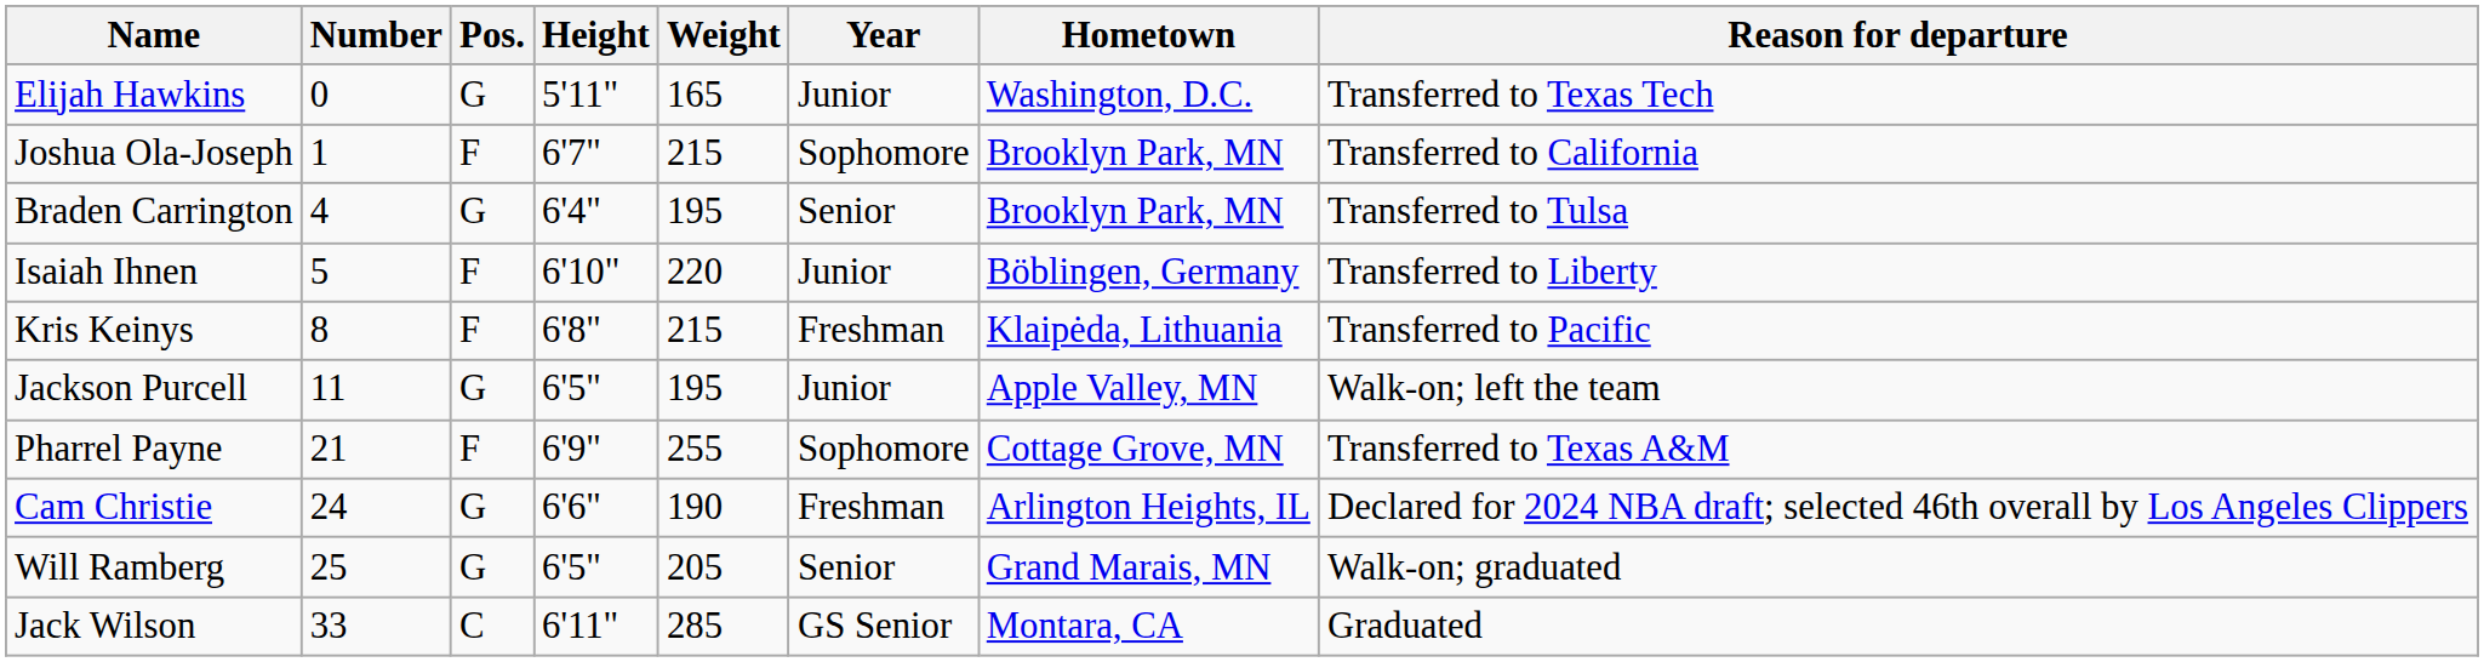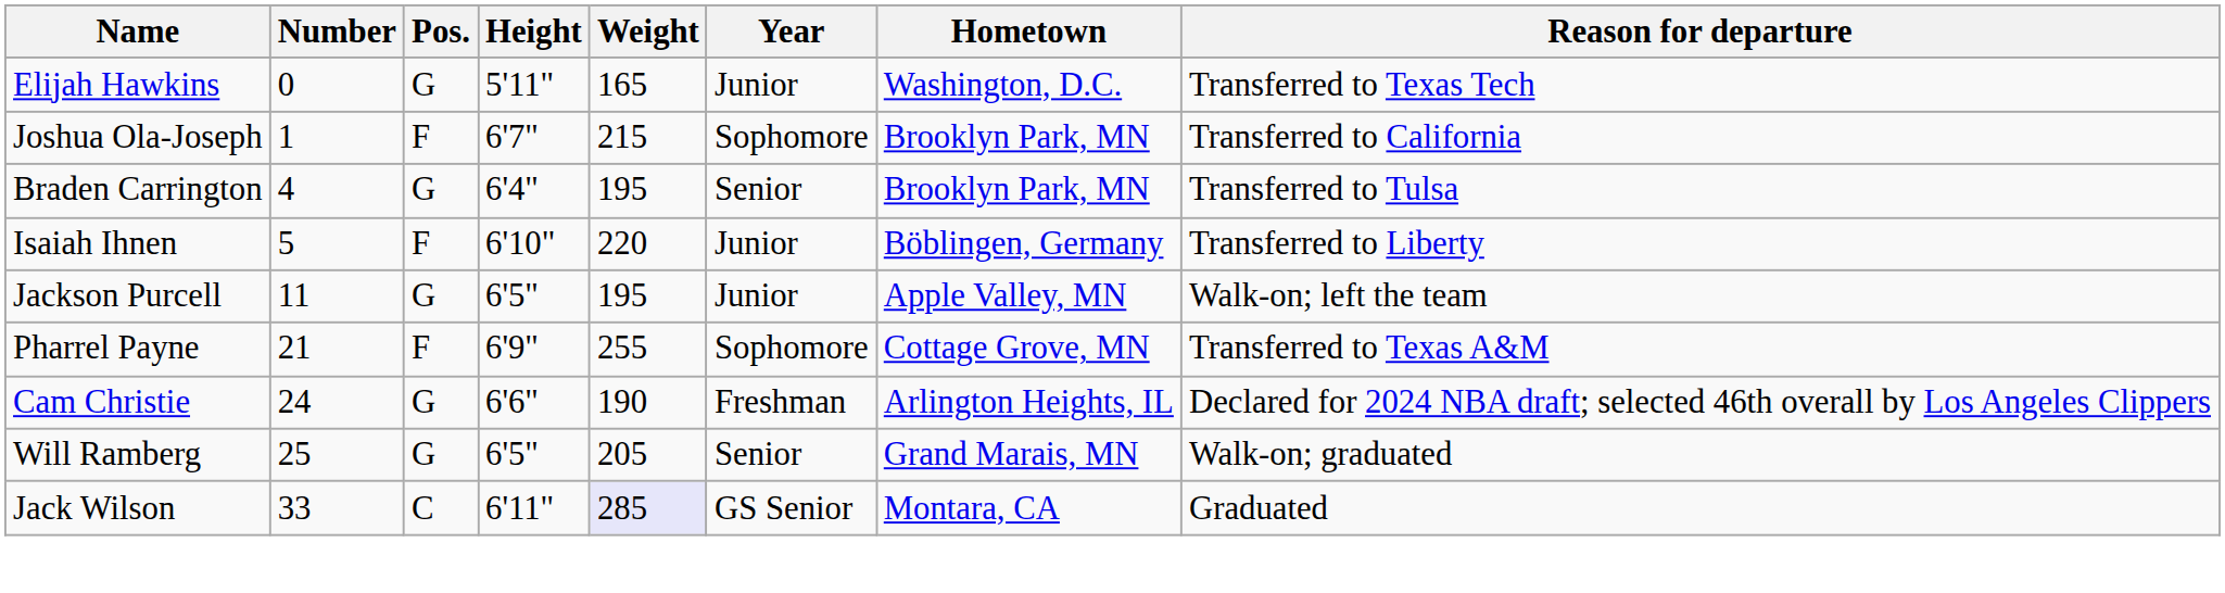- row: Kris Keinys | 8 | F | 6'8" | 215 | Freshman | Klaipėda, Lithuania | Transferred to Pacific
Jack Wilson | Weight: no background -> lavender background
